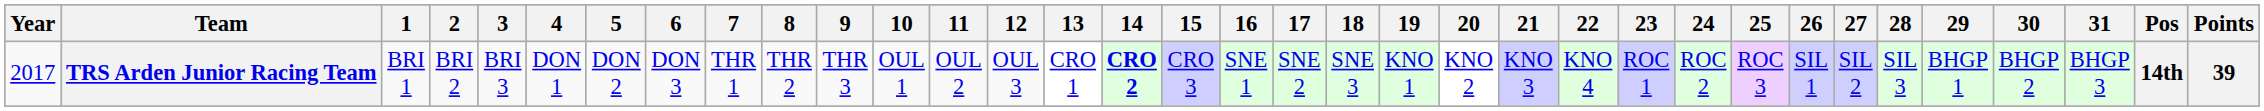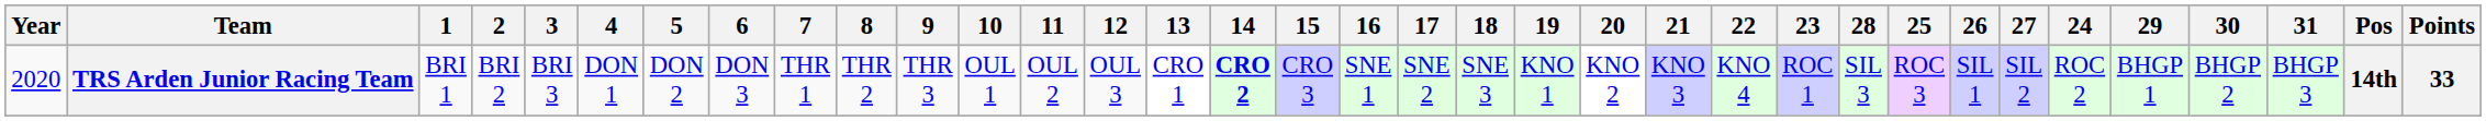columns swapped: 24 <-> 28
TRS Arden Junior Racing Team | Year: 2017 -> 2020
TRS Arden Junior Racing Team | Points: 39 -> 33
